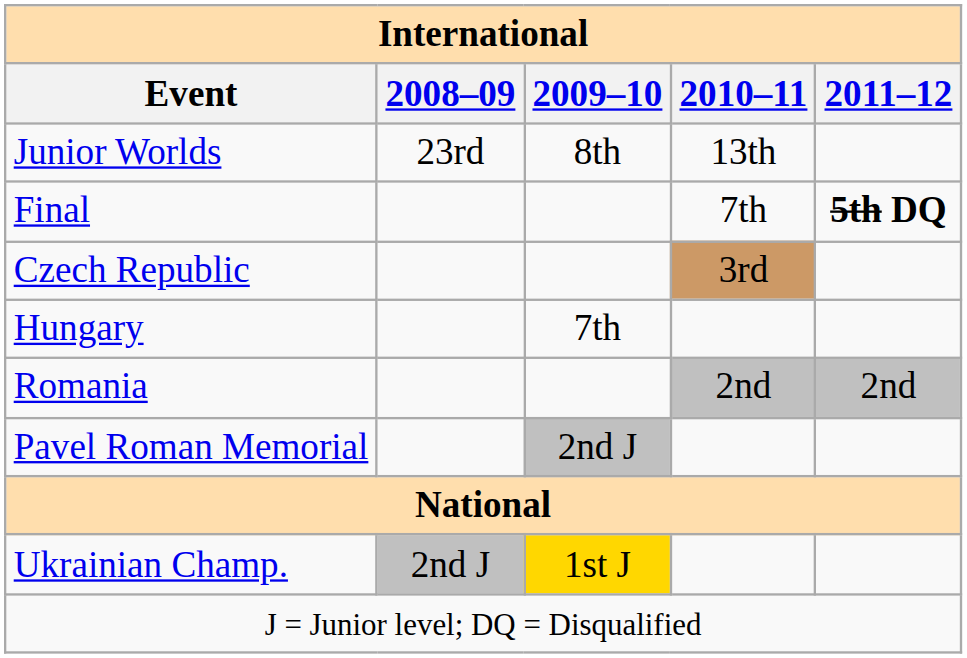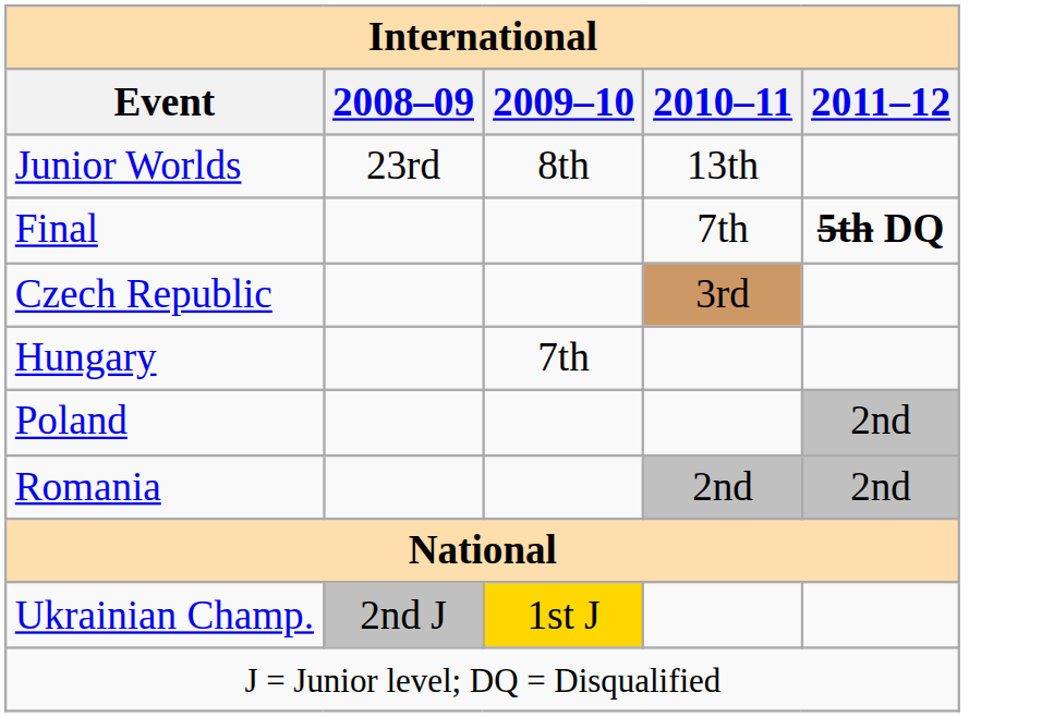+ row: Poland | 2nd
- row: Pavel Roman Memorial | 2nd J
